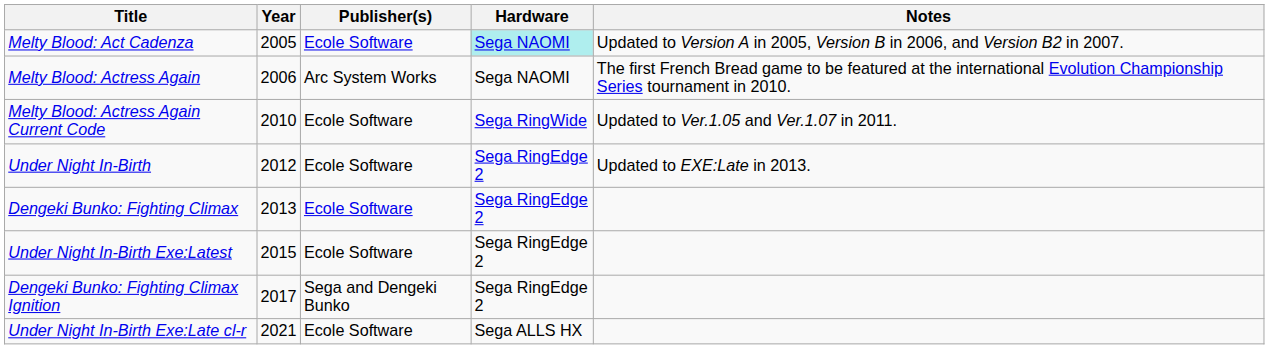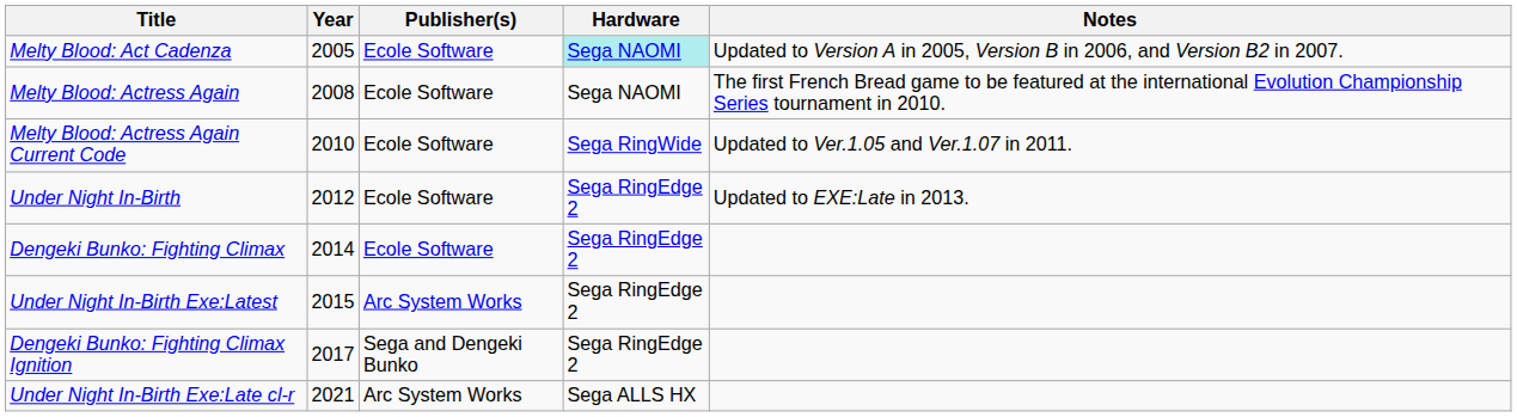Melty Blood: Actress Again | Year: 2006 -> 2008
Melty Blood: Actress Again | Publisher(s): Arc System Works -> Ecole Software
Dengeki Bunko: Fighting Climax | Year: 2013 -> 2014
Under Night In-Birth Exe:Latest | Publisher(s): Ecole Software -> Arc System Works
Under Night In-Birth Exe:Late cl-r | Publisher(s): Ecole Software -> Arc System Works
